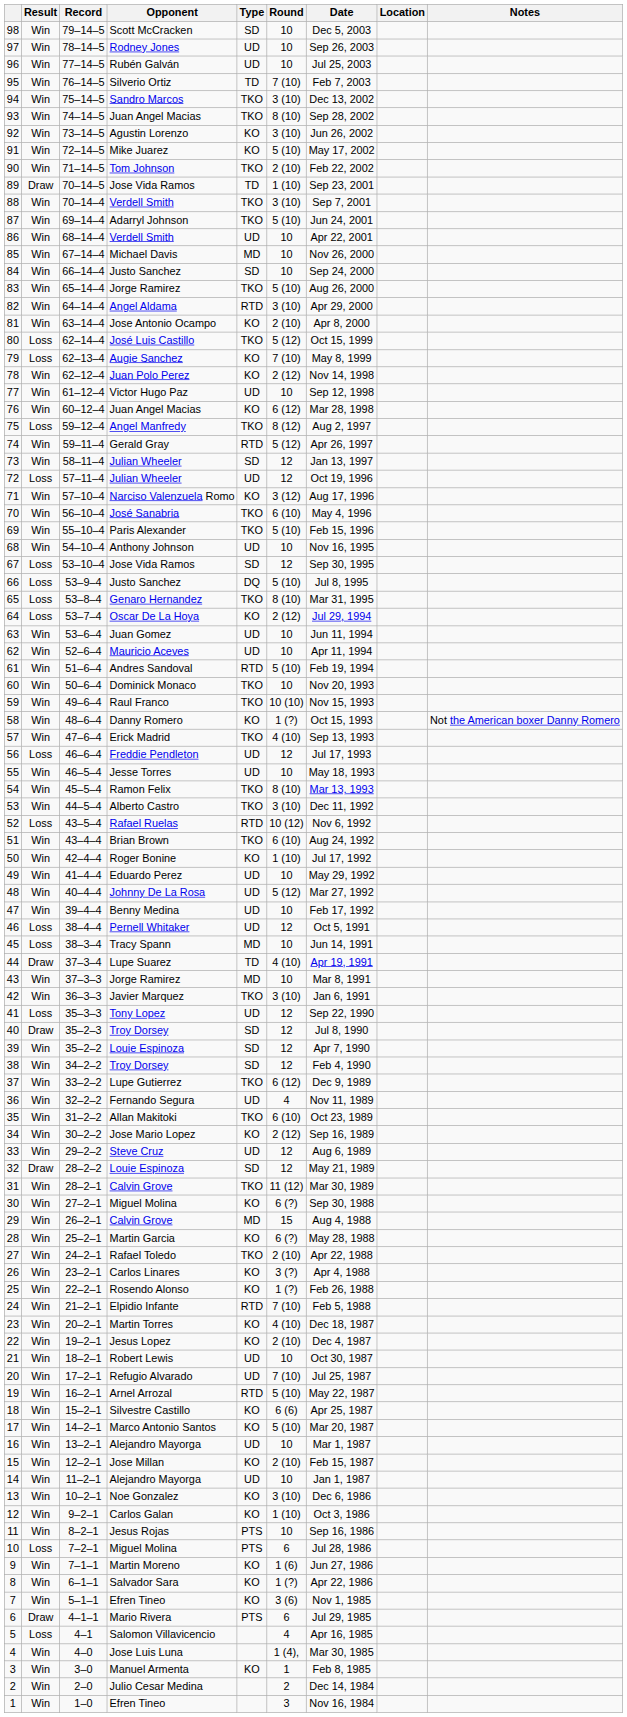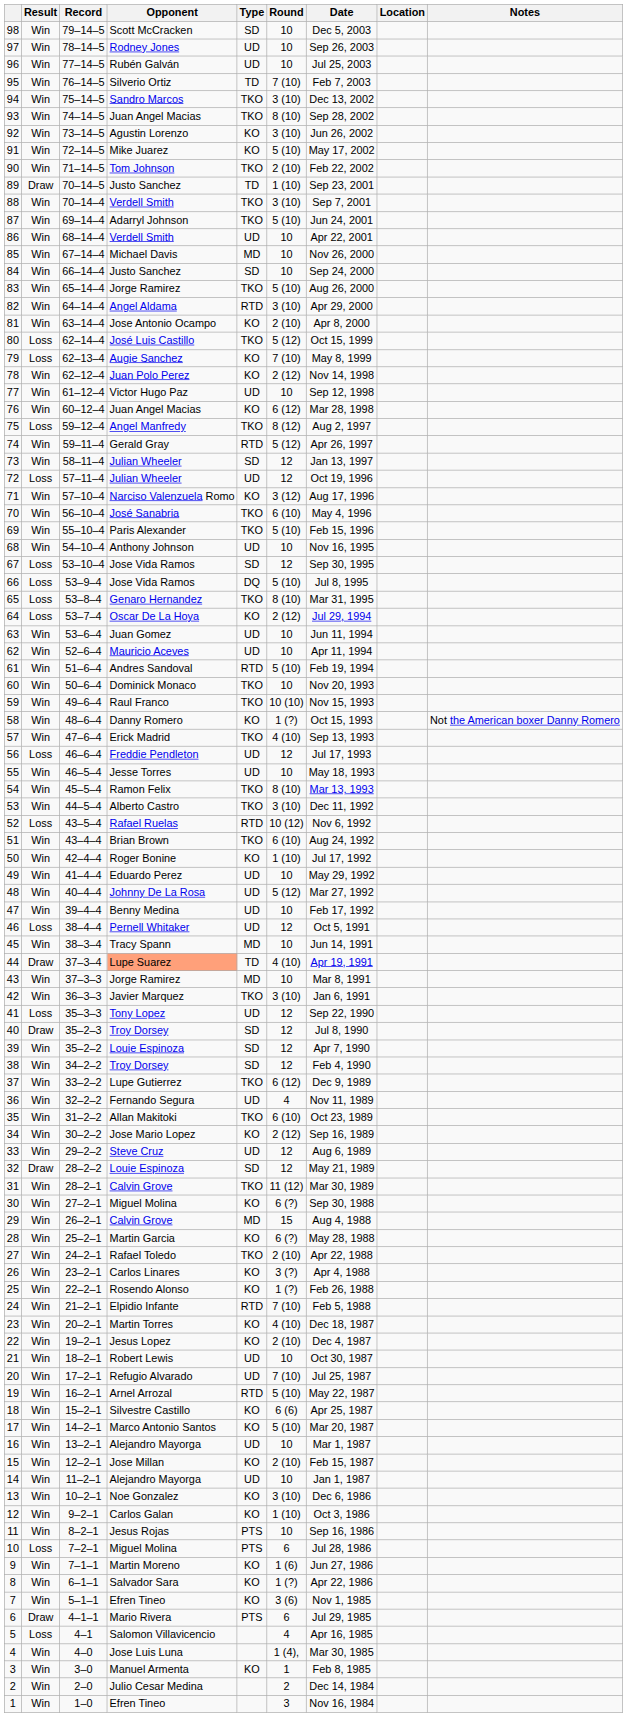89 | Opponent: Jose Vida Ramos -> Justo Sanchez
66 | Opponent: Justo Sanchez -> Jose Vida Ramos
45 | Result: Loss -> Win
44 | Opponent: no background -> lightsalmon background
